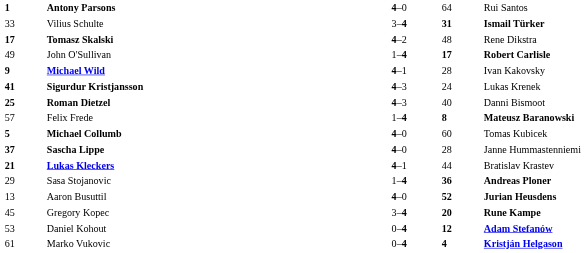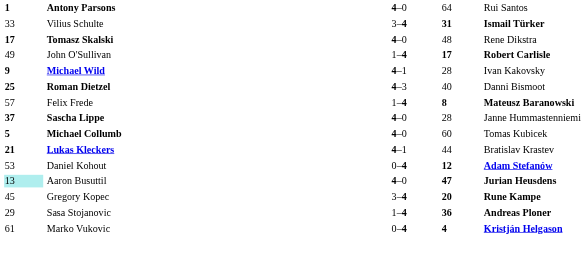Tomasz Skalski | column 3: 4–2 -> 4–0
- row: 41 | Sigurdur Kristjansson | 4–3 | 24 | Lukas Krenek
rows swapped: Michael Collumb <-> Sascha Lippe
rows swapped: Daniel Kohout <-> Sasa Stojanovic
Aaron Busuttil | column 1: no background -> paleturquoise background
Aaron Busuttil | column 4: 52 -> 47
